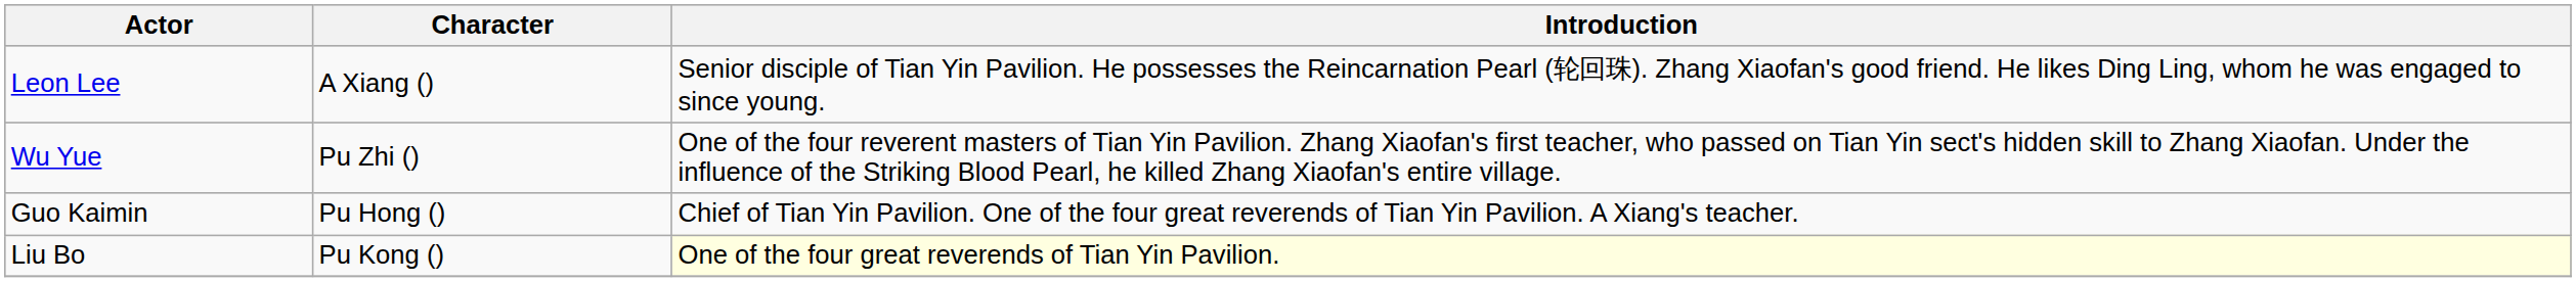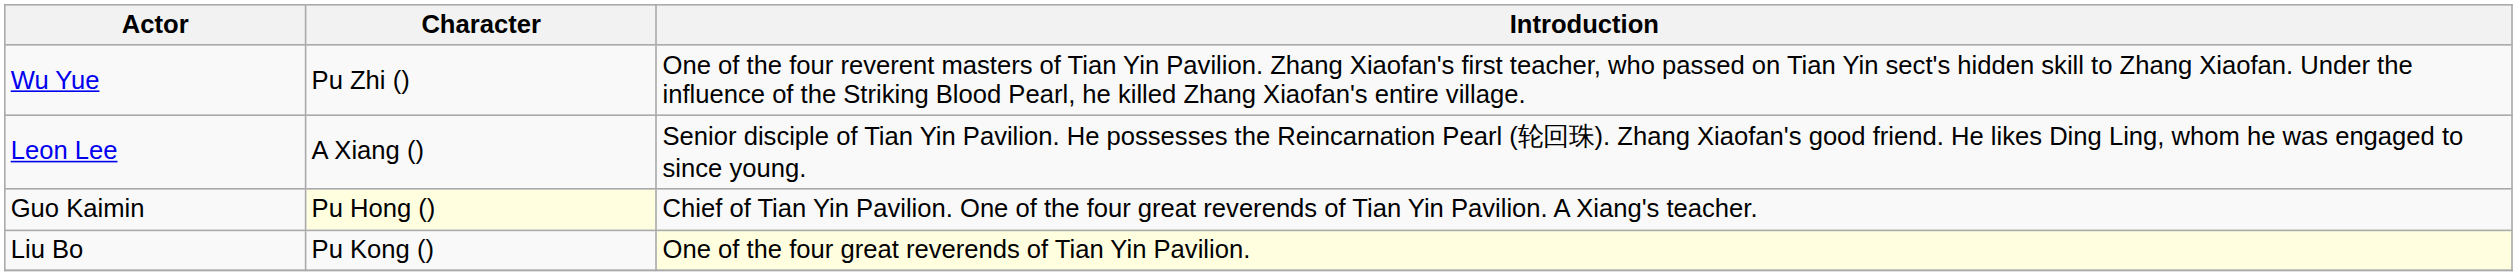rows swapped: Wu Yue <-> Leon Lee
Guo Kaimin | Character: no background -> lightyellow background
